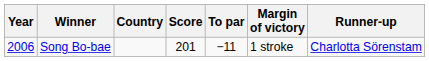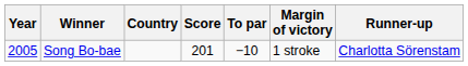Song Bo-bae | Year: 2006 -> 2005
Song Bo-bae | To par: −11 -> −10
